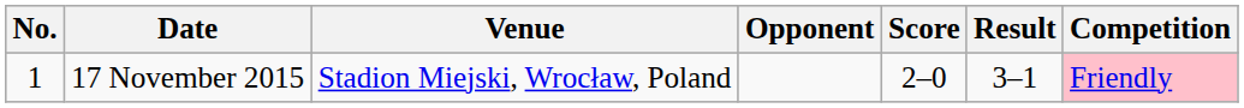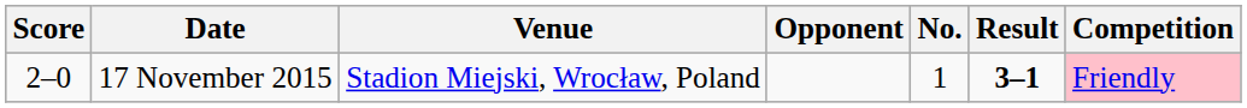columns swapped: No. <-> Score
17 November 2015 | Result: normal -> bold
